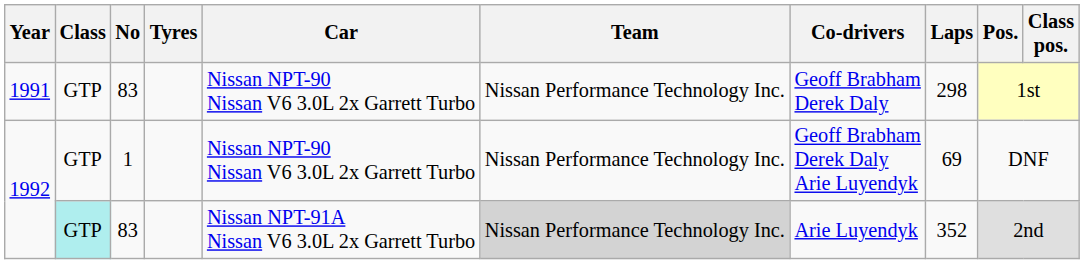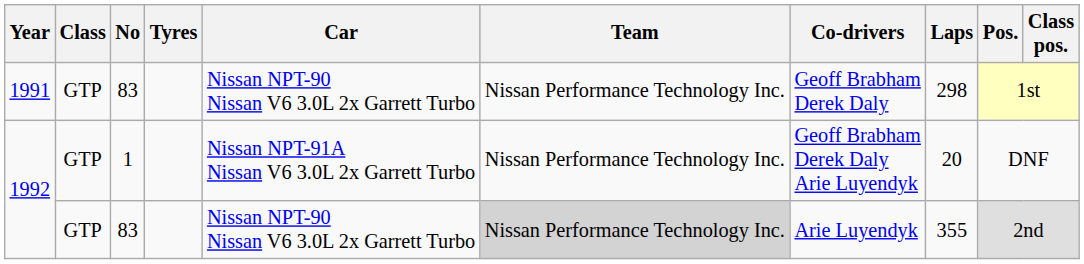1992 / 1 | Car: Nissan NPT-90 Nissan V6 3.0L 2x Garrett Turbo -> Nissan NPT-91A Nissan V6 3.0L 2x Garrett Turbo
1992 / 1 | Laps: 69 -> 20
1992 / 83 | Class: paleturquoise background -> no background
1992 / 83 | Car: Nissan NPT-91A Nissan V6 3.0L 2x Garrett Turbo -> Nissan NPT-90 Nissan V6 3.0L 2x Garrett Turbo
1992 / 83 | Laps: 352 -> 355
